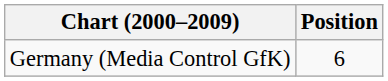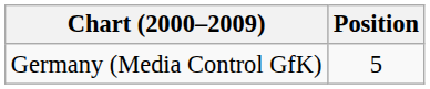Germany (Media Control GfK) | Position: 6 -> 5
